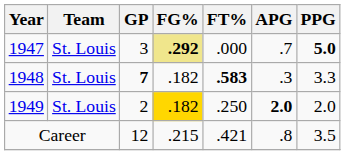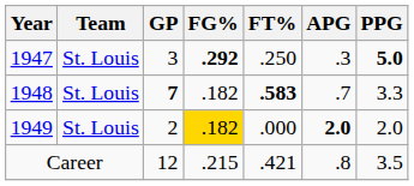1947 | FG%: khaki background -> no background
1947 | FT%: .000 -> .250
1947 | APG: .7 -> .3
1948 | APG: .3 -> .7
1949 | FT%: .250 -> .000
